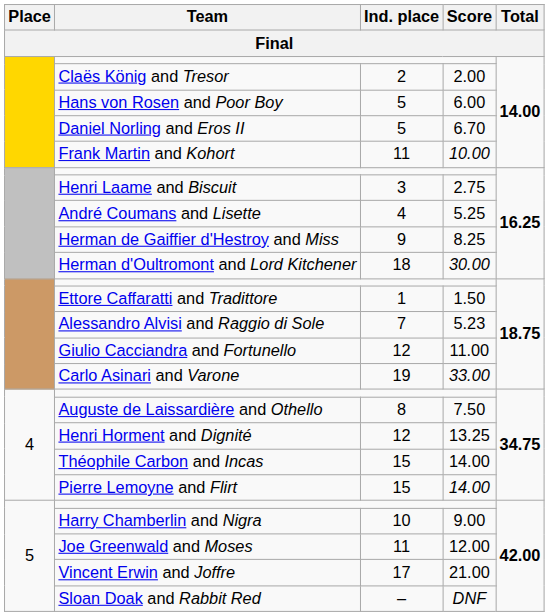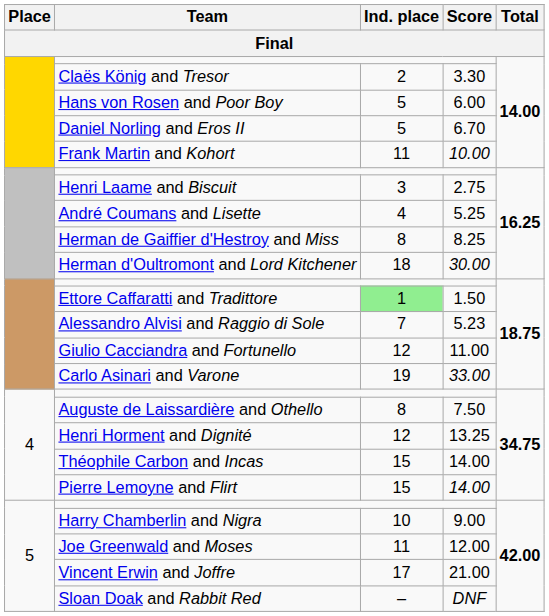Claës König and Tresor | Score: 2.00 -> 3.30
Herman de Gaiffier d'Hestroy and Miss | Ind. place: 9 -> 8
Ettore Caffaratti and Tradittore | Ind. place: no background -> lightgreen background
